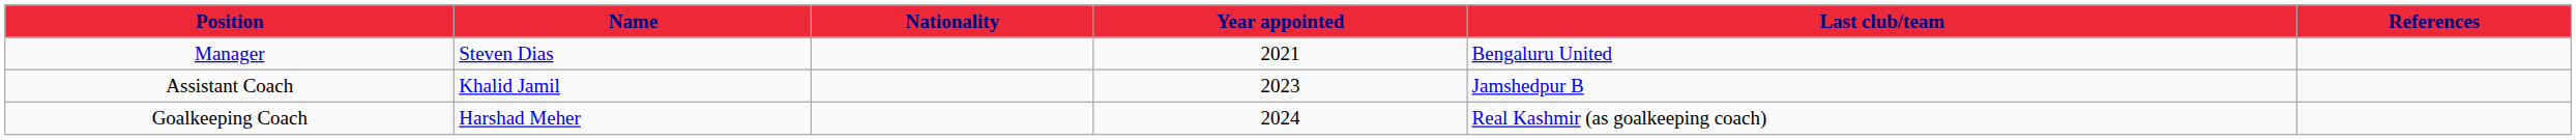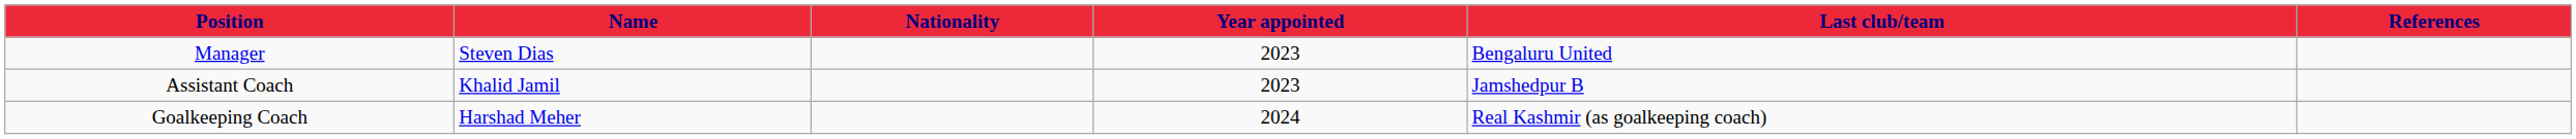Manager | Year appointed: 2021 -> 2023
